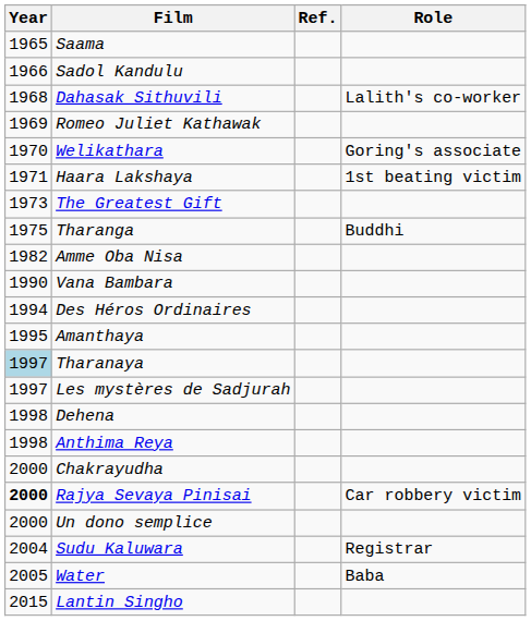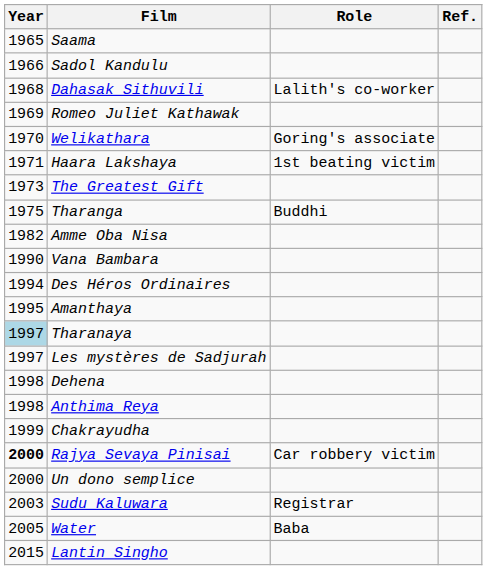columns swapped: Role <-> Ref.
Chakrayudha | Year: 2000 -> 1999
Sudu Kaluwara | Year: 2004 -> 2003
